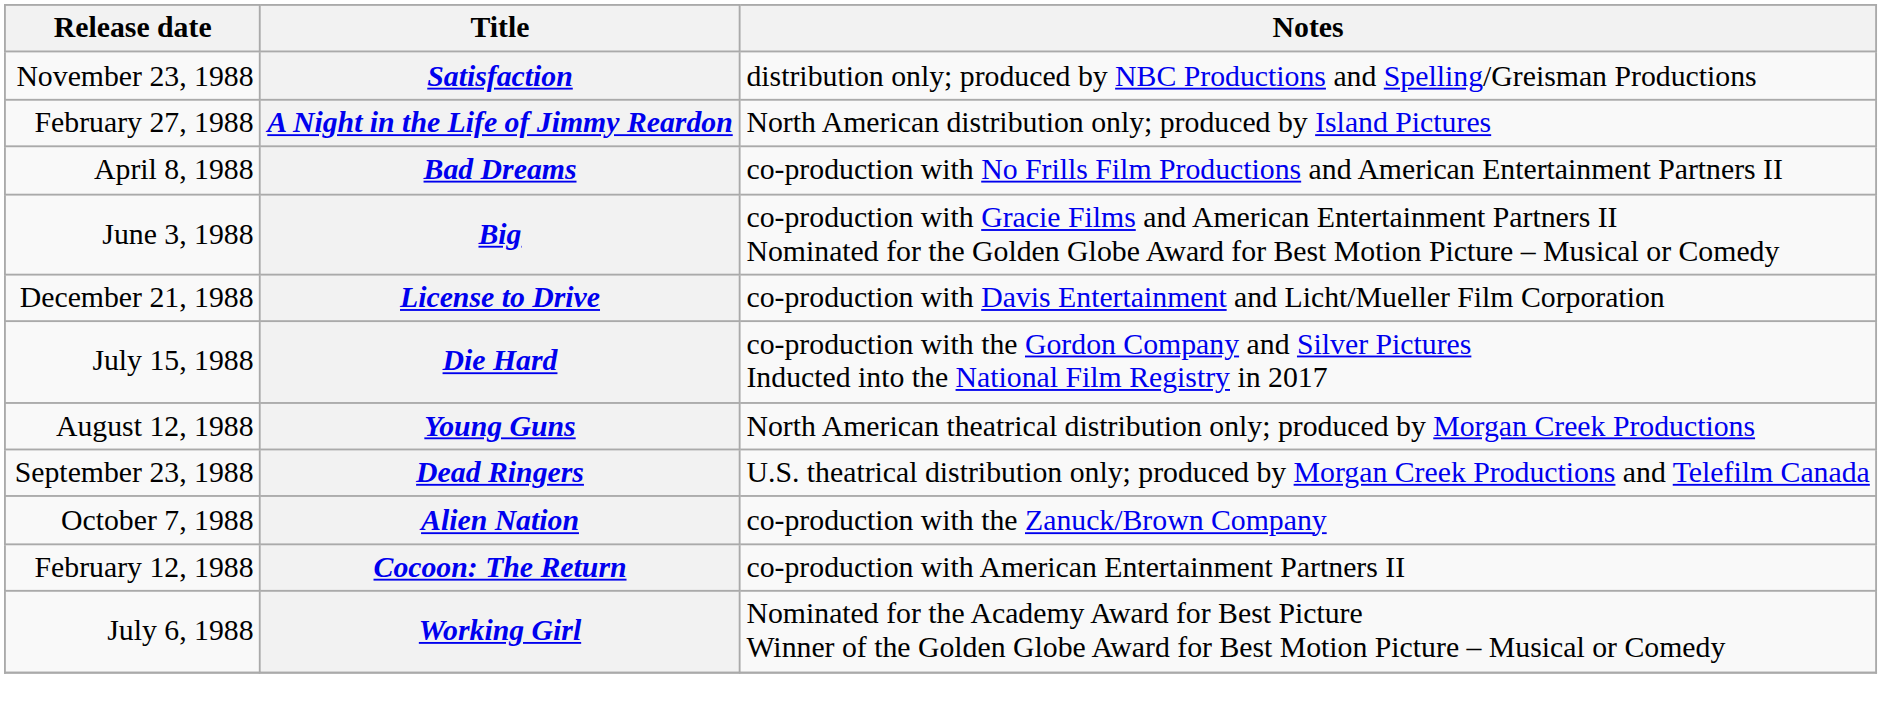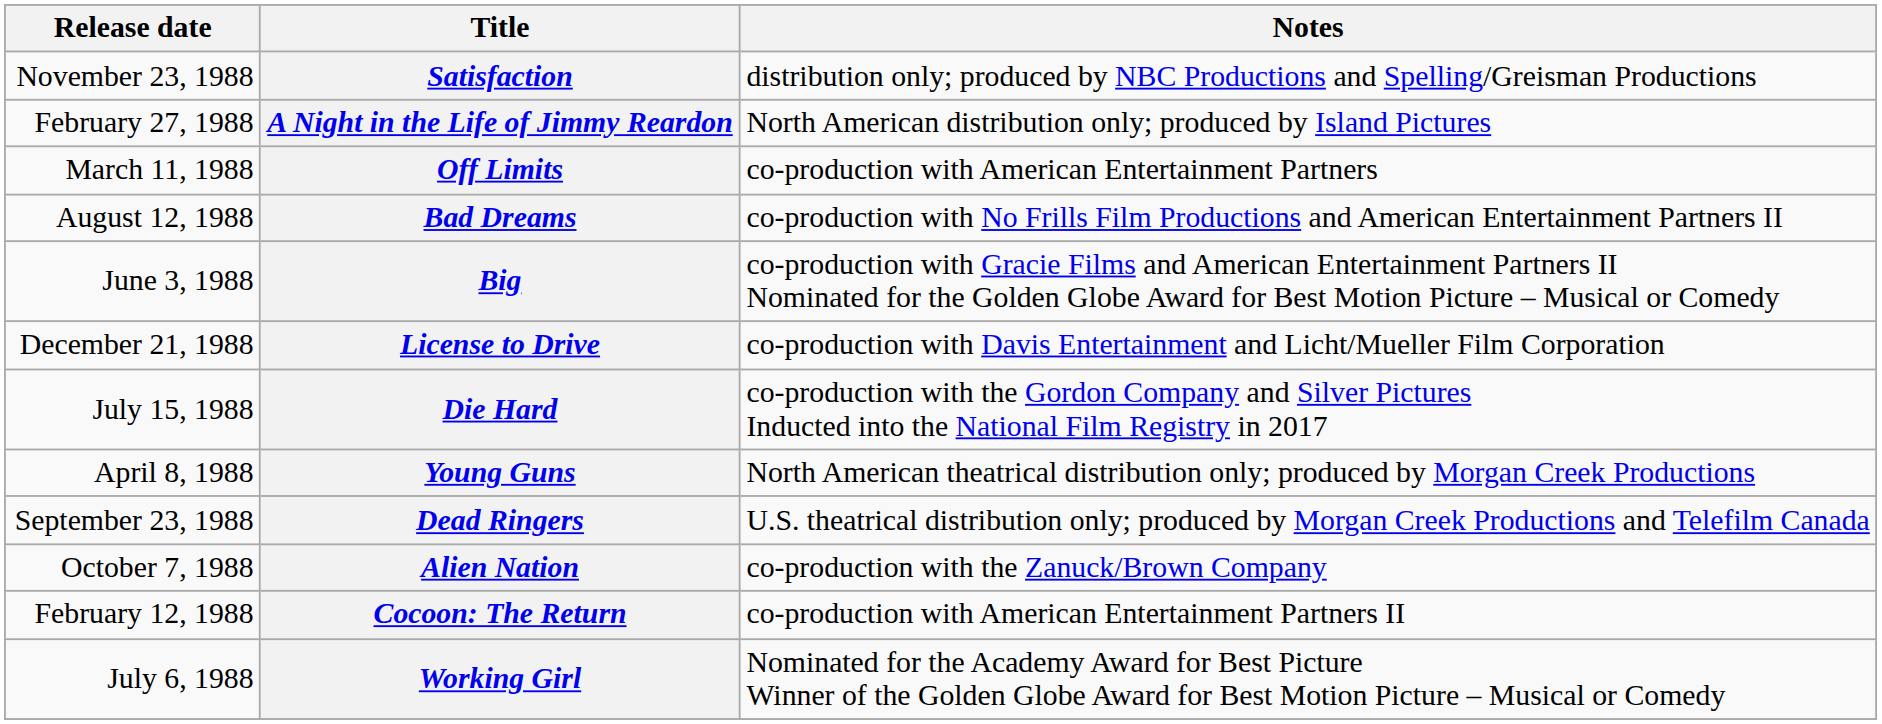+ row: March 11, 1988 | Off Limits | co-production with American Entertainment Partners
Bad Dreams | Release date: April 8, 1988 -> August 12, 1988
Young Guns | Release date: August 12, 1988 -> April 8, 1988
